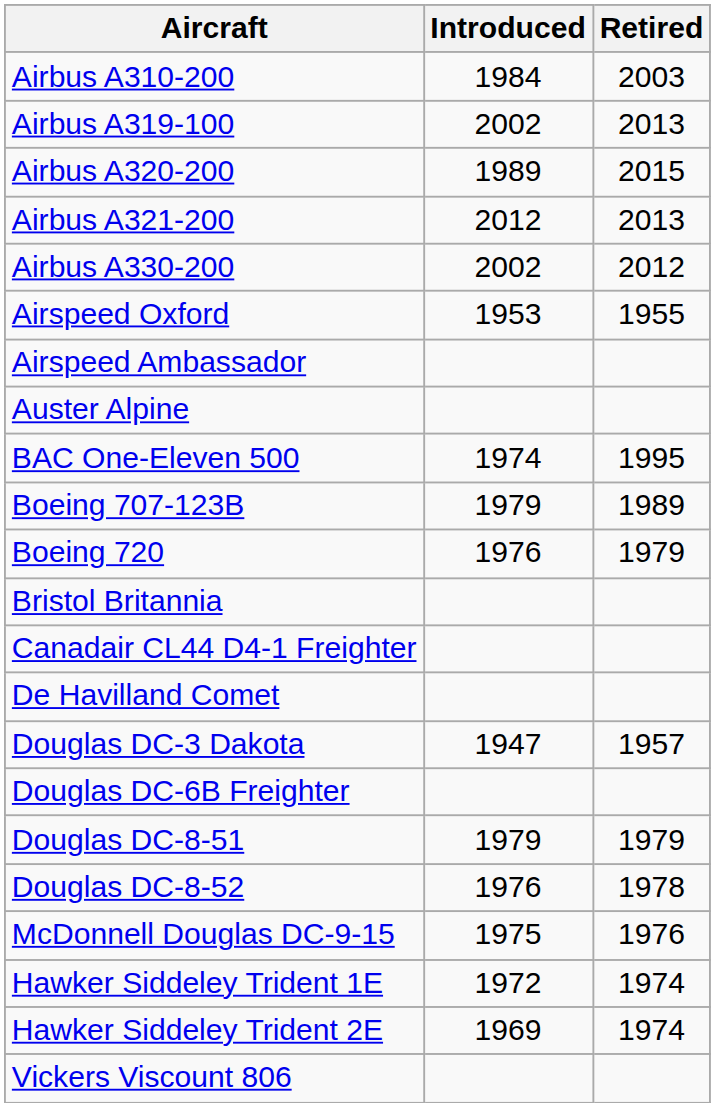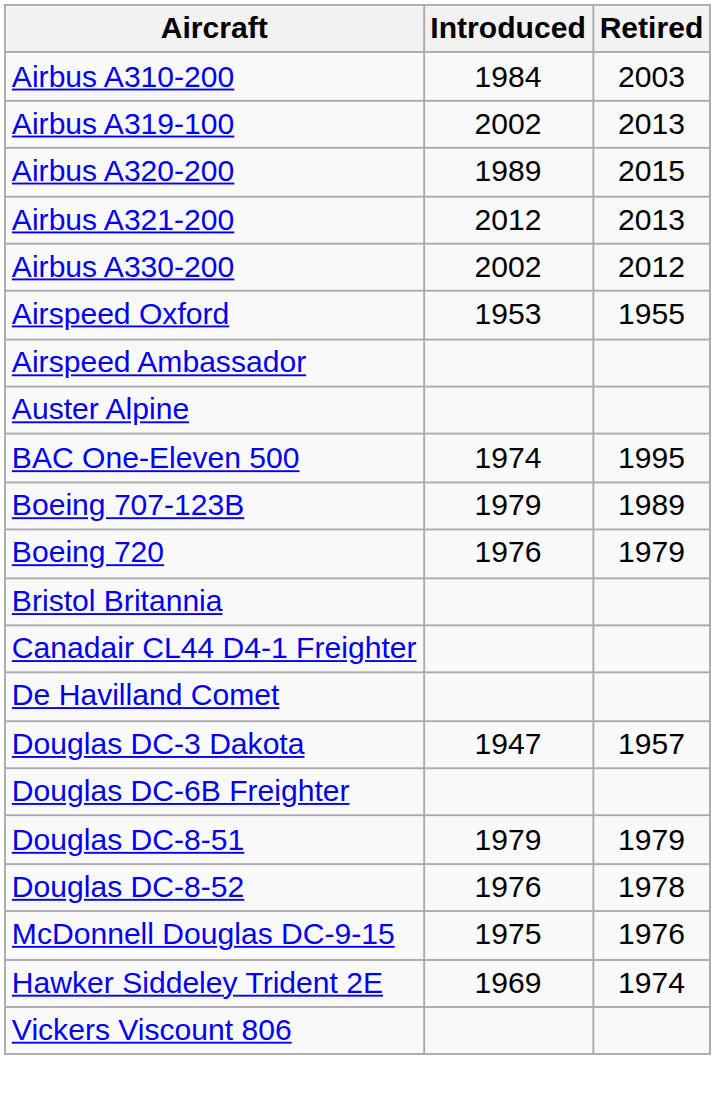- row: Hawker Siddeley Trident 1E | 1972 | 1974
